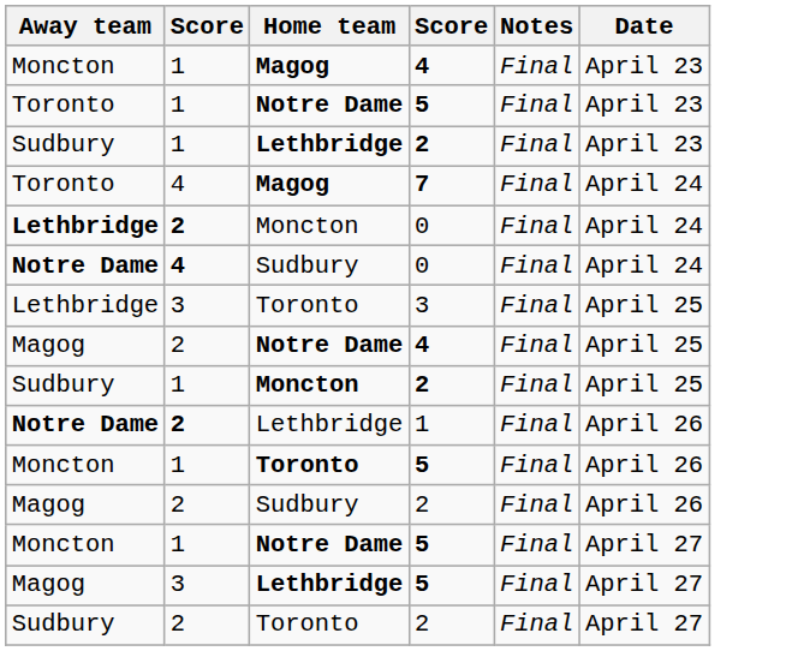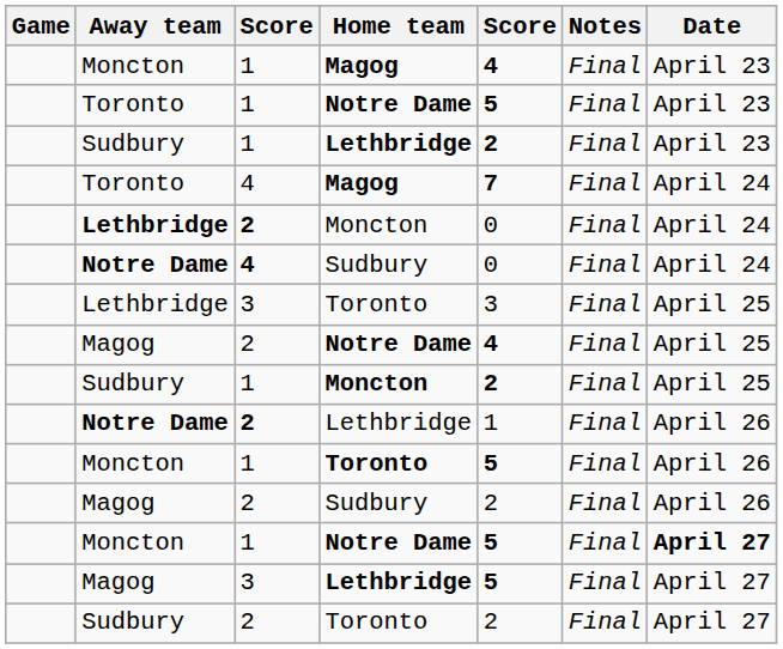+ column: Game
Moncton / Notre Dame | Date: normal -> bold
